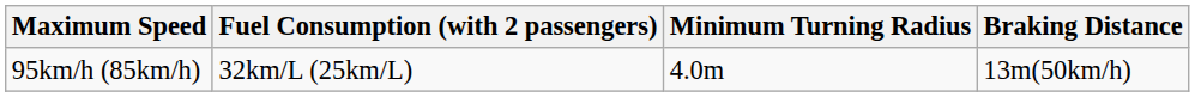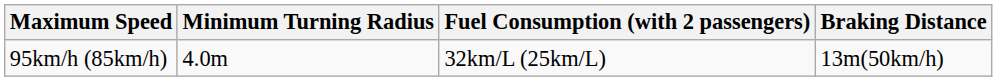columns swapped: Minimum Turning Radius <-> Fuel Consumption (with 2 passengers)
